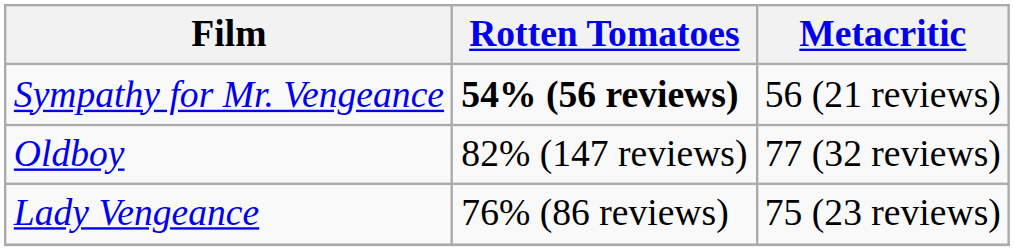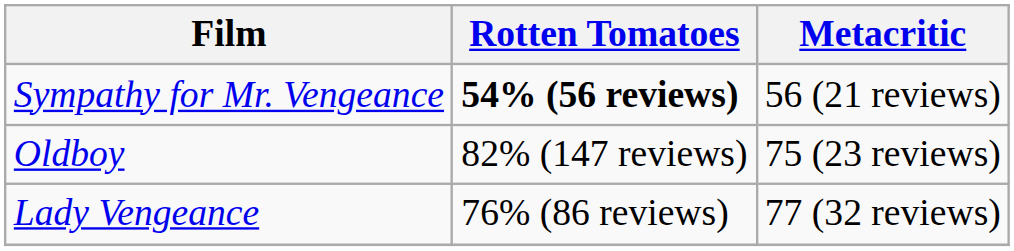Oldboy | Metacritic: 77 (32 reviews) -> 75 (23 reviews)
Lady Vengeance | Metacritic: 75 (23 reviews) -> 77 (32 reviews)
